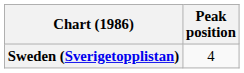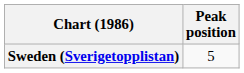Sweden (Sverigetopplistan) | Peak position: 4 -> 5
